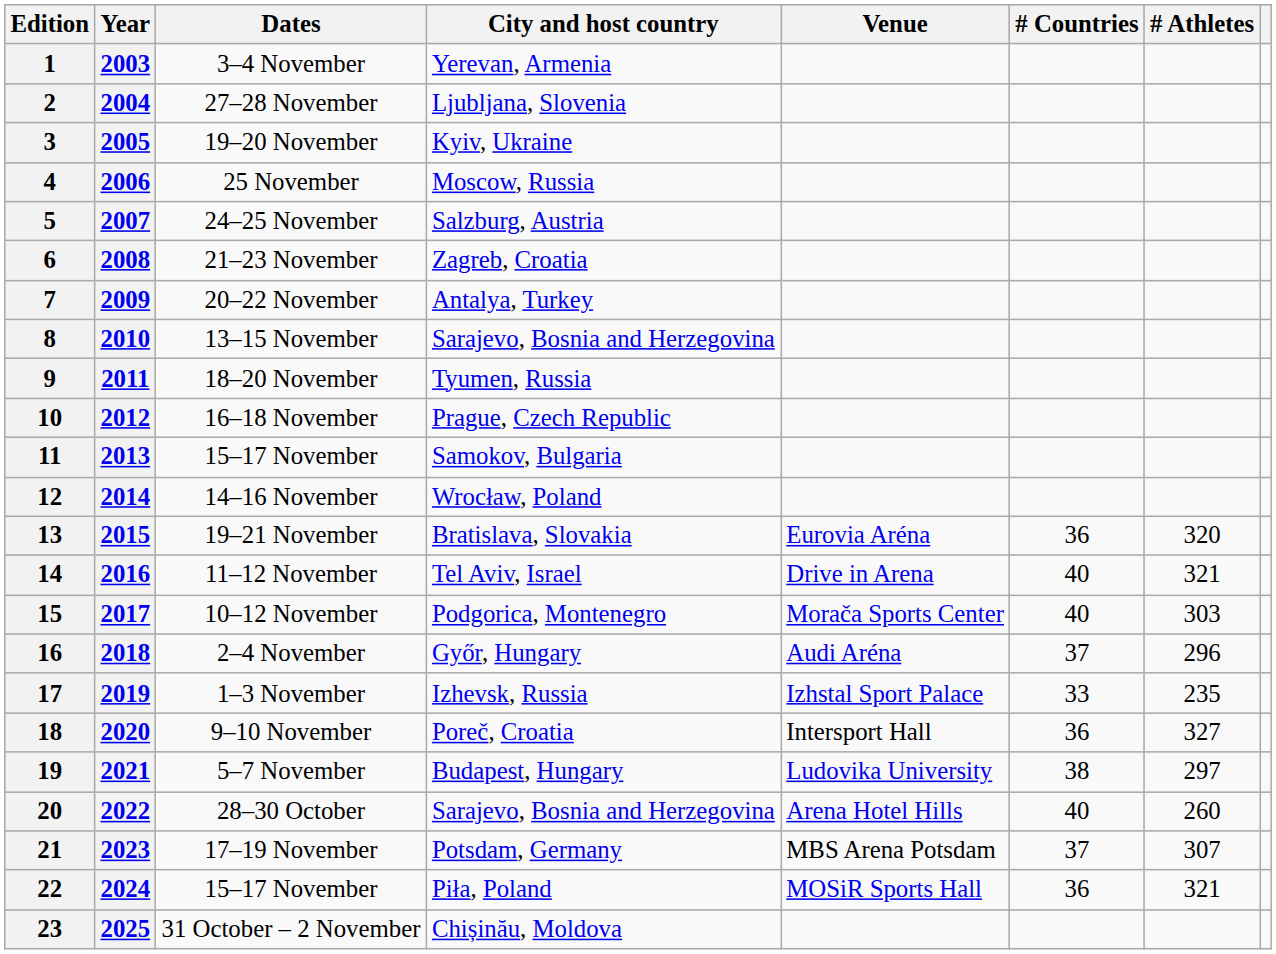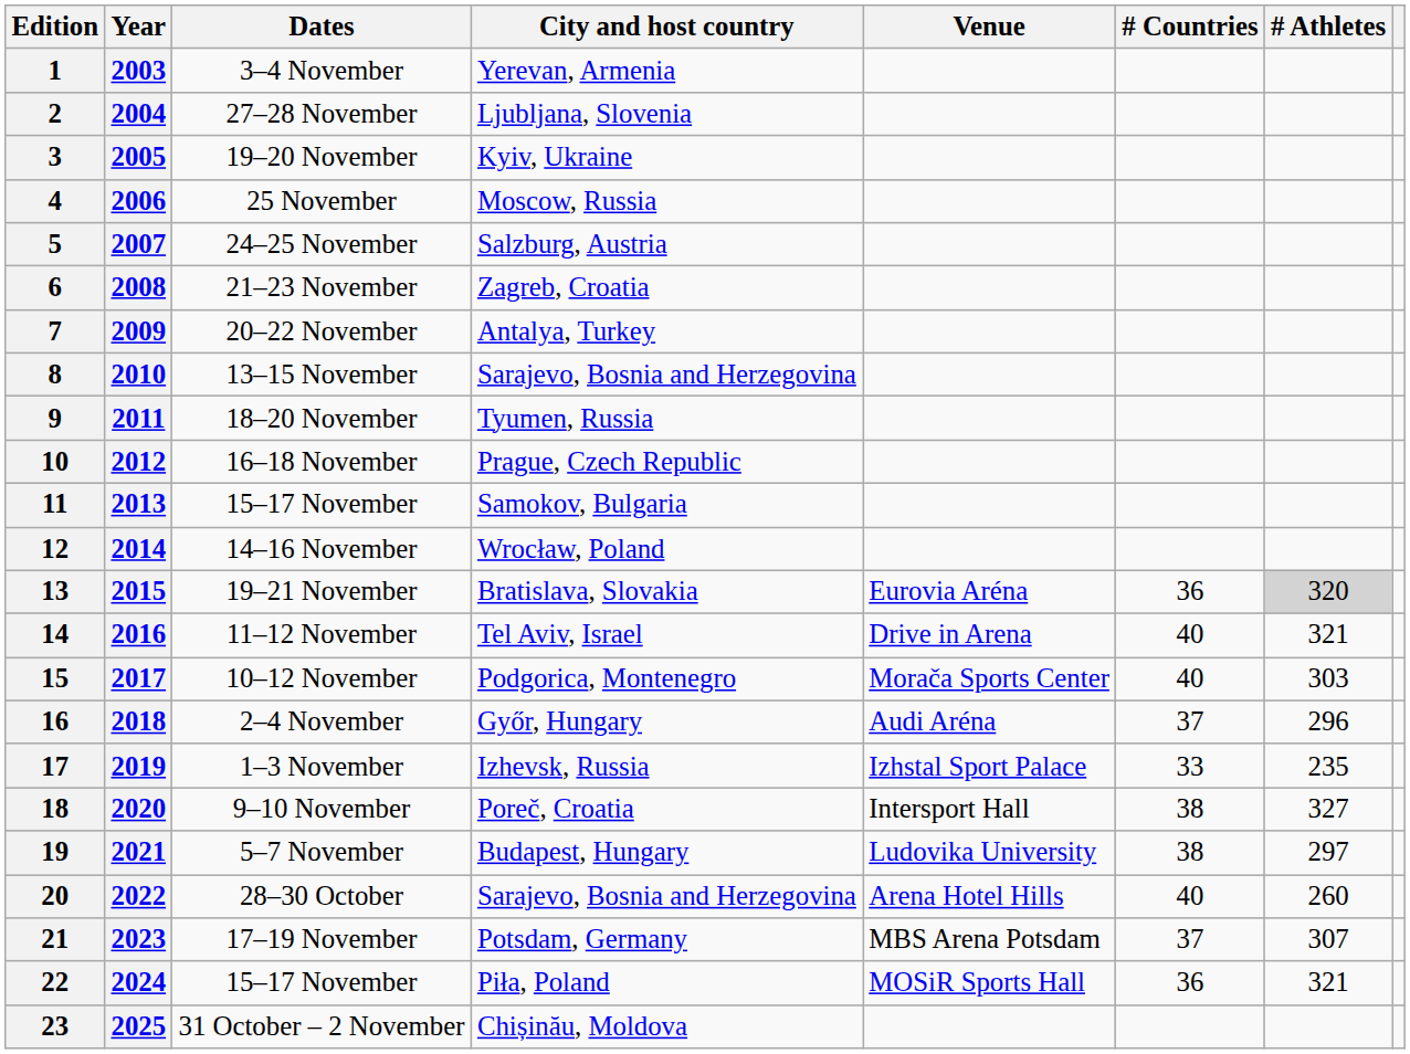13 | # Athletes: no background -> lightgrey background
18 | # Countries: 36 -> 38
